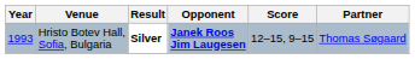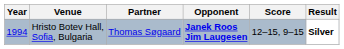columns swapped: Partner <-> Result
Hristo Botev Hall, Sofia, Bulgaria | Year: 1993 -> 1994
